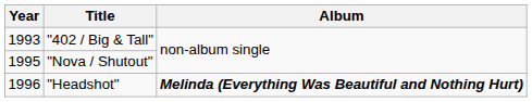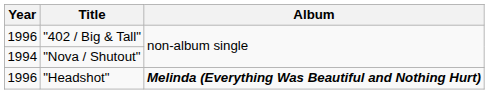"402 / Big & Tall" | Year: 1993 -> 1996
"Nova / Shutout" | Year: 1995 -> 1994
